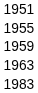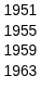- row: 1983
